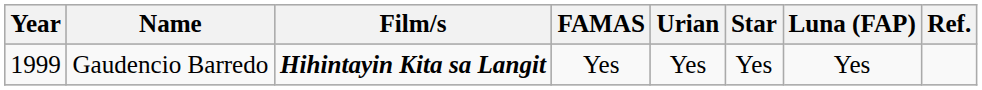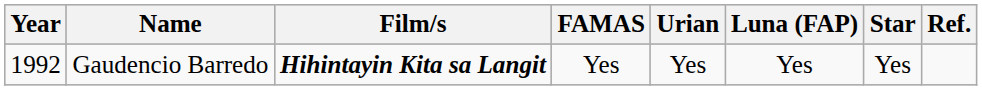columns swapped: Luna (FAP) <-> Star
Gaudencio Barredo | Year: 1999 -> 1992
